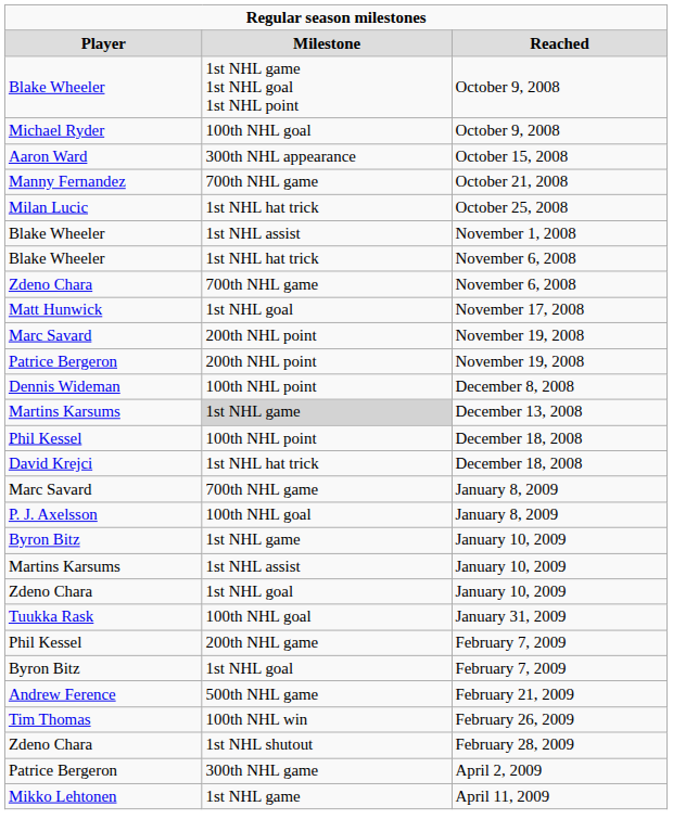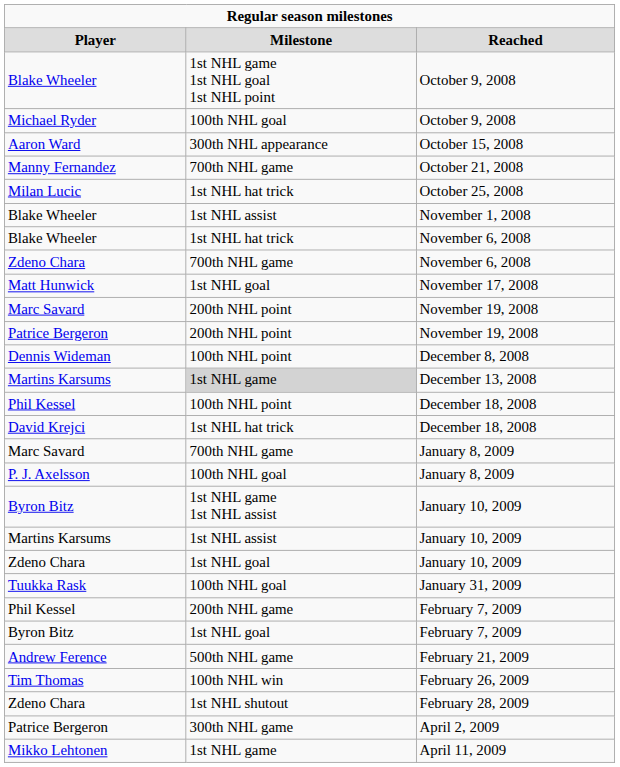Byron Bitz / January 10, 2009 | column 2: 1st NHL game -> 1st NHL game 1st NHL assist
